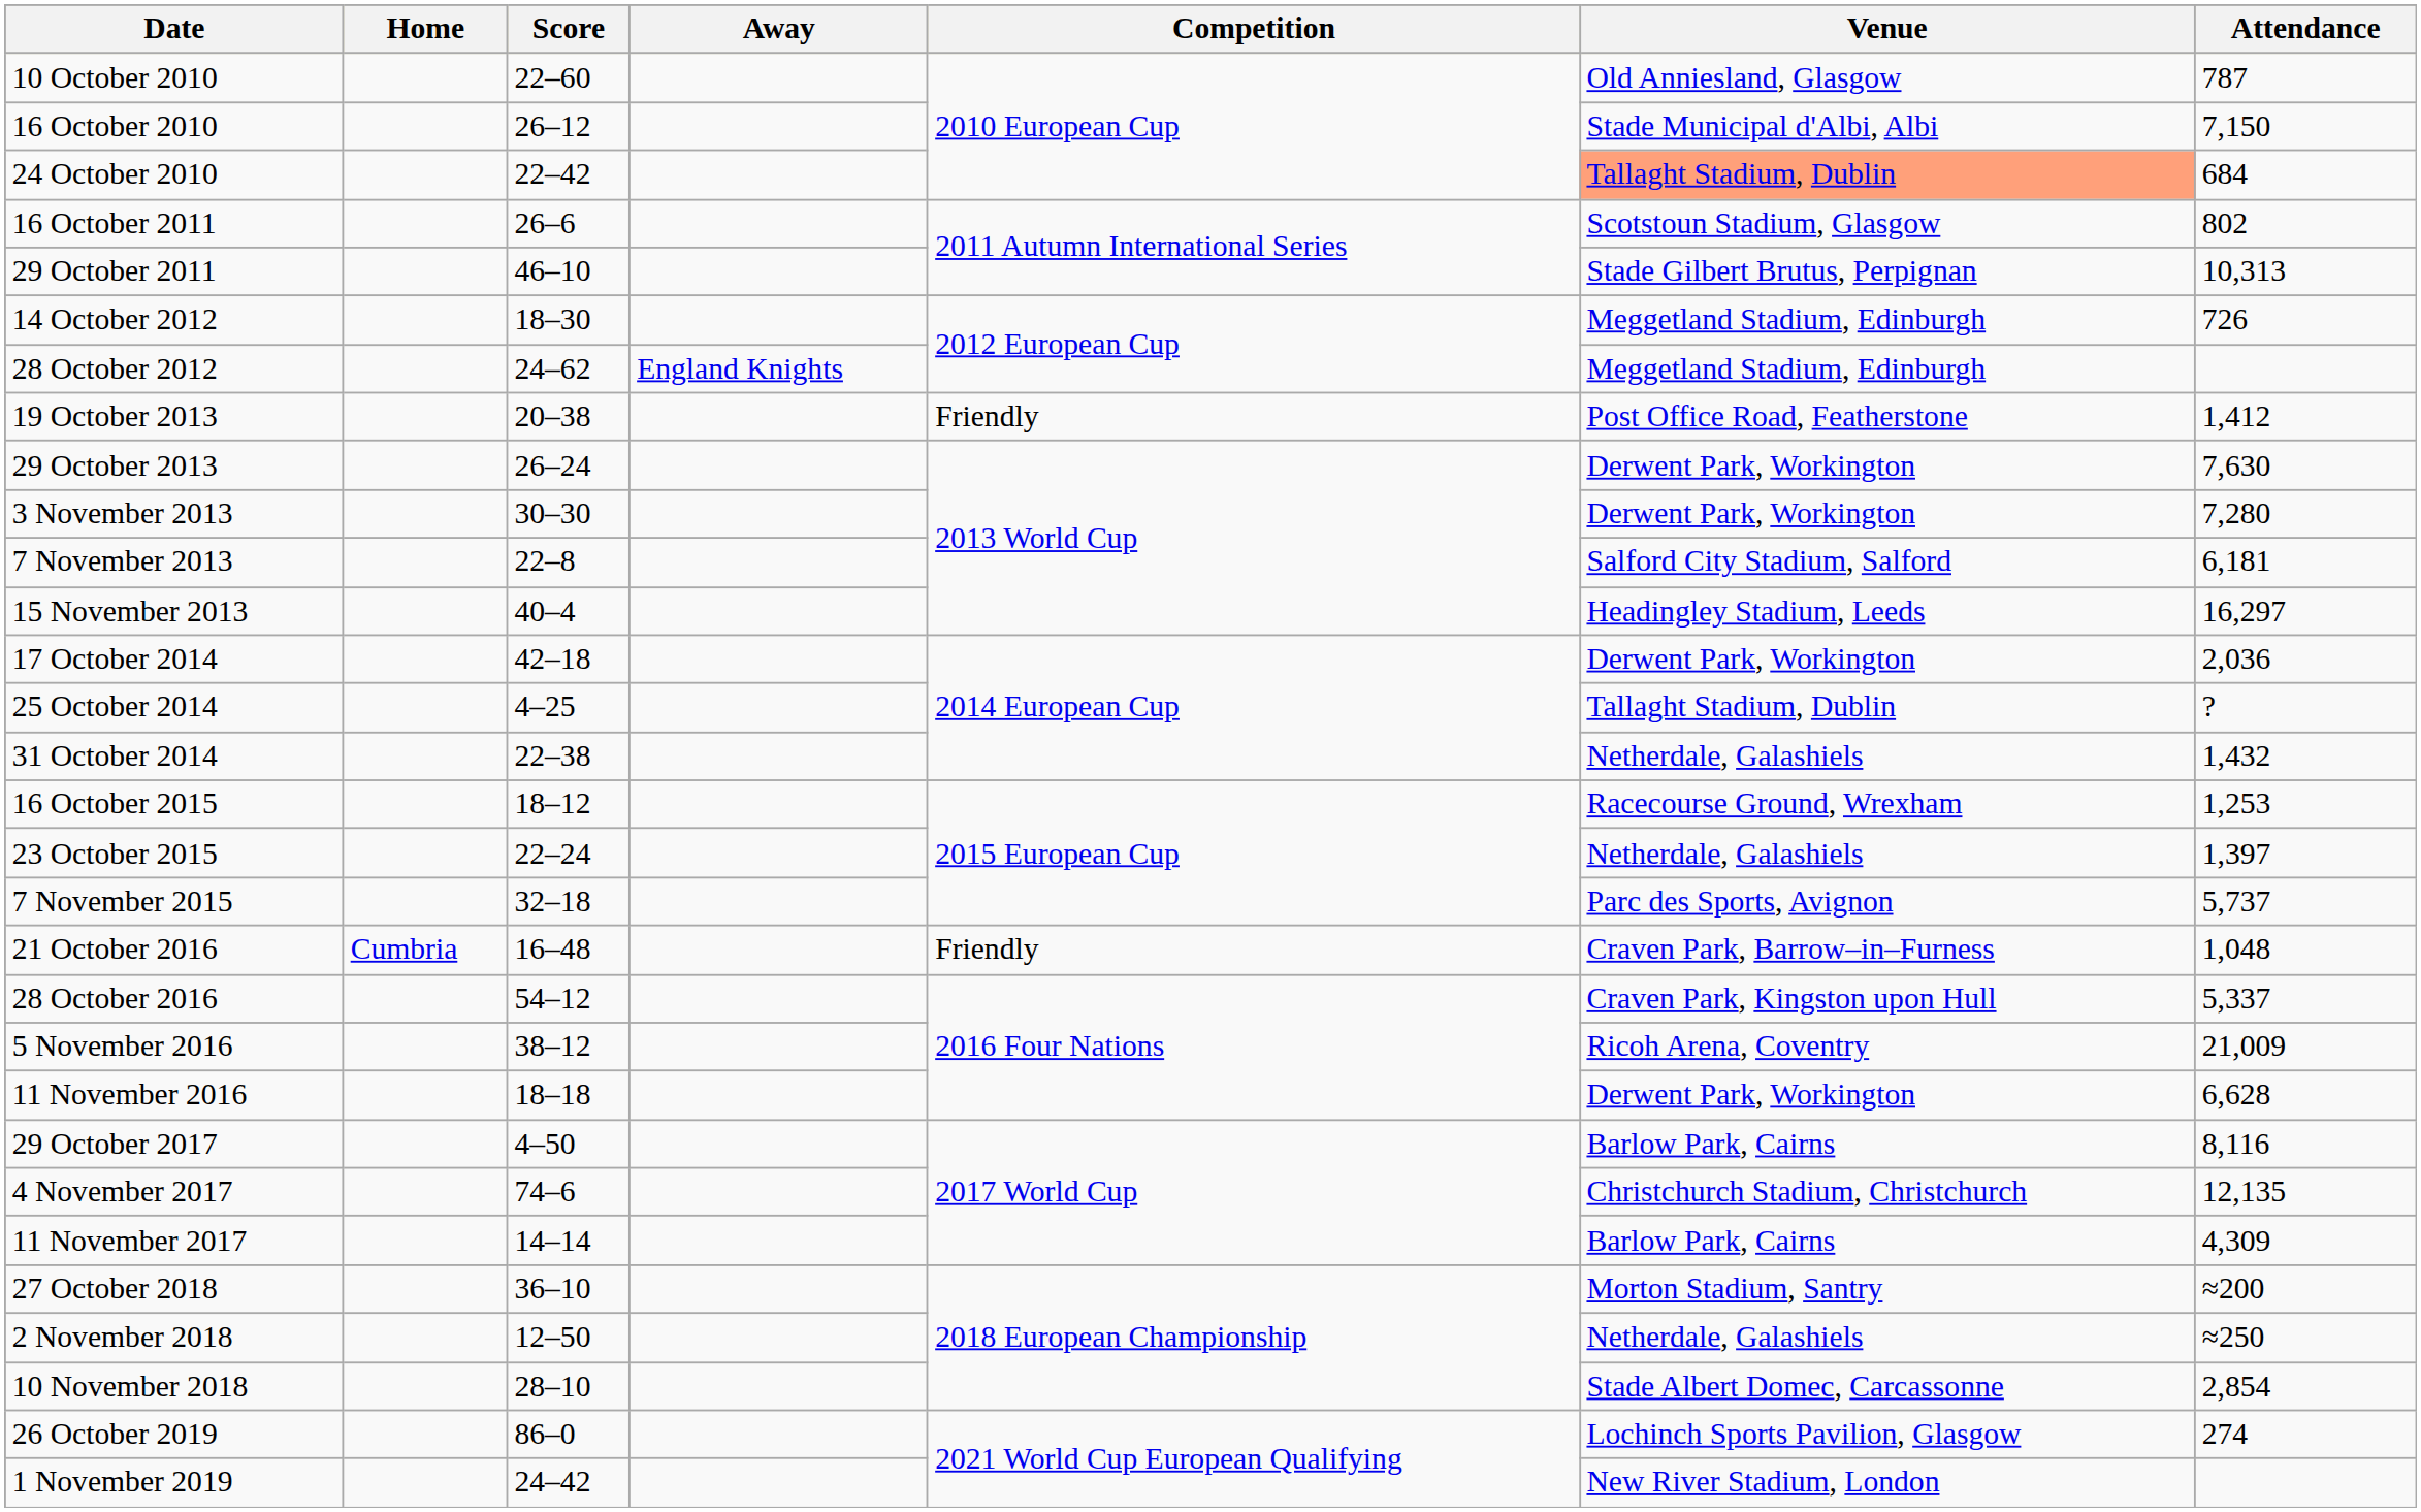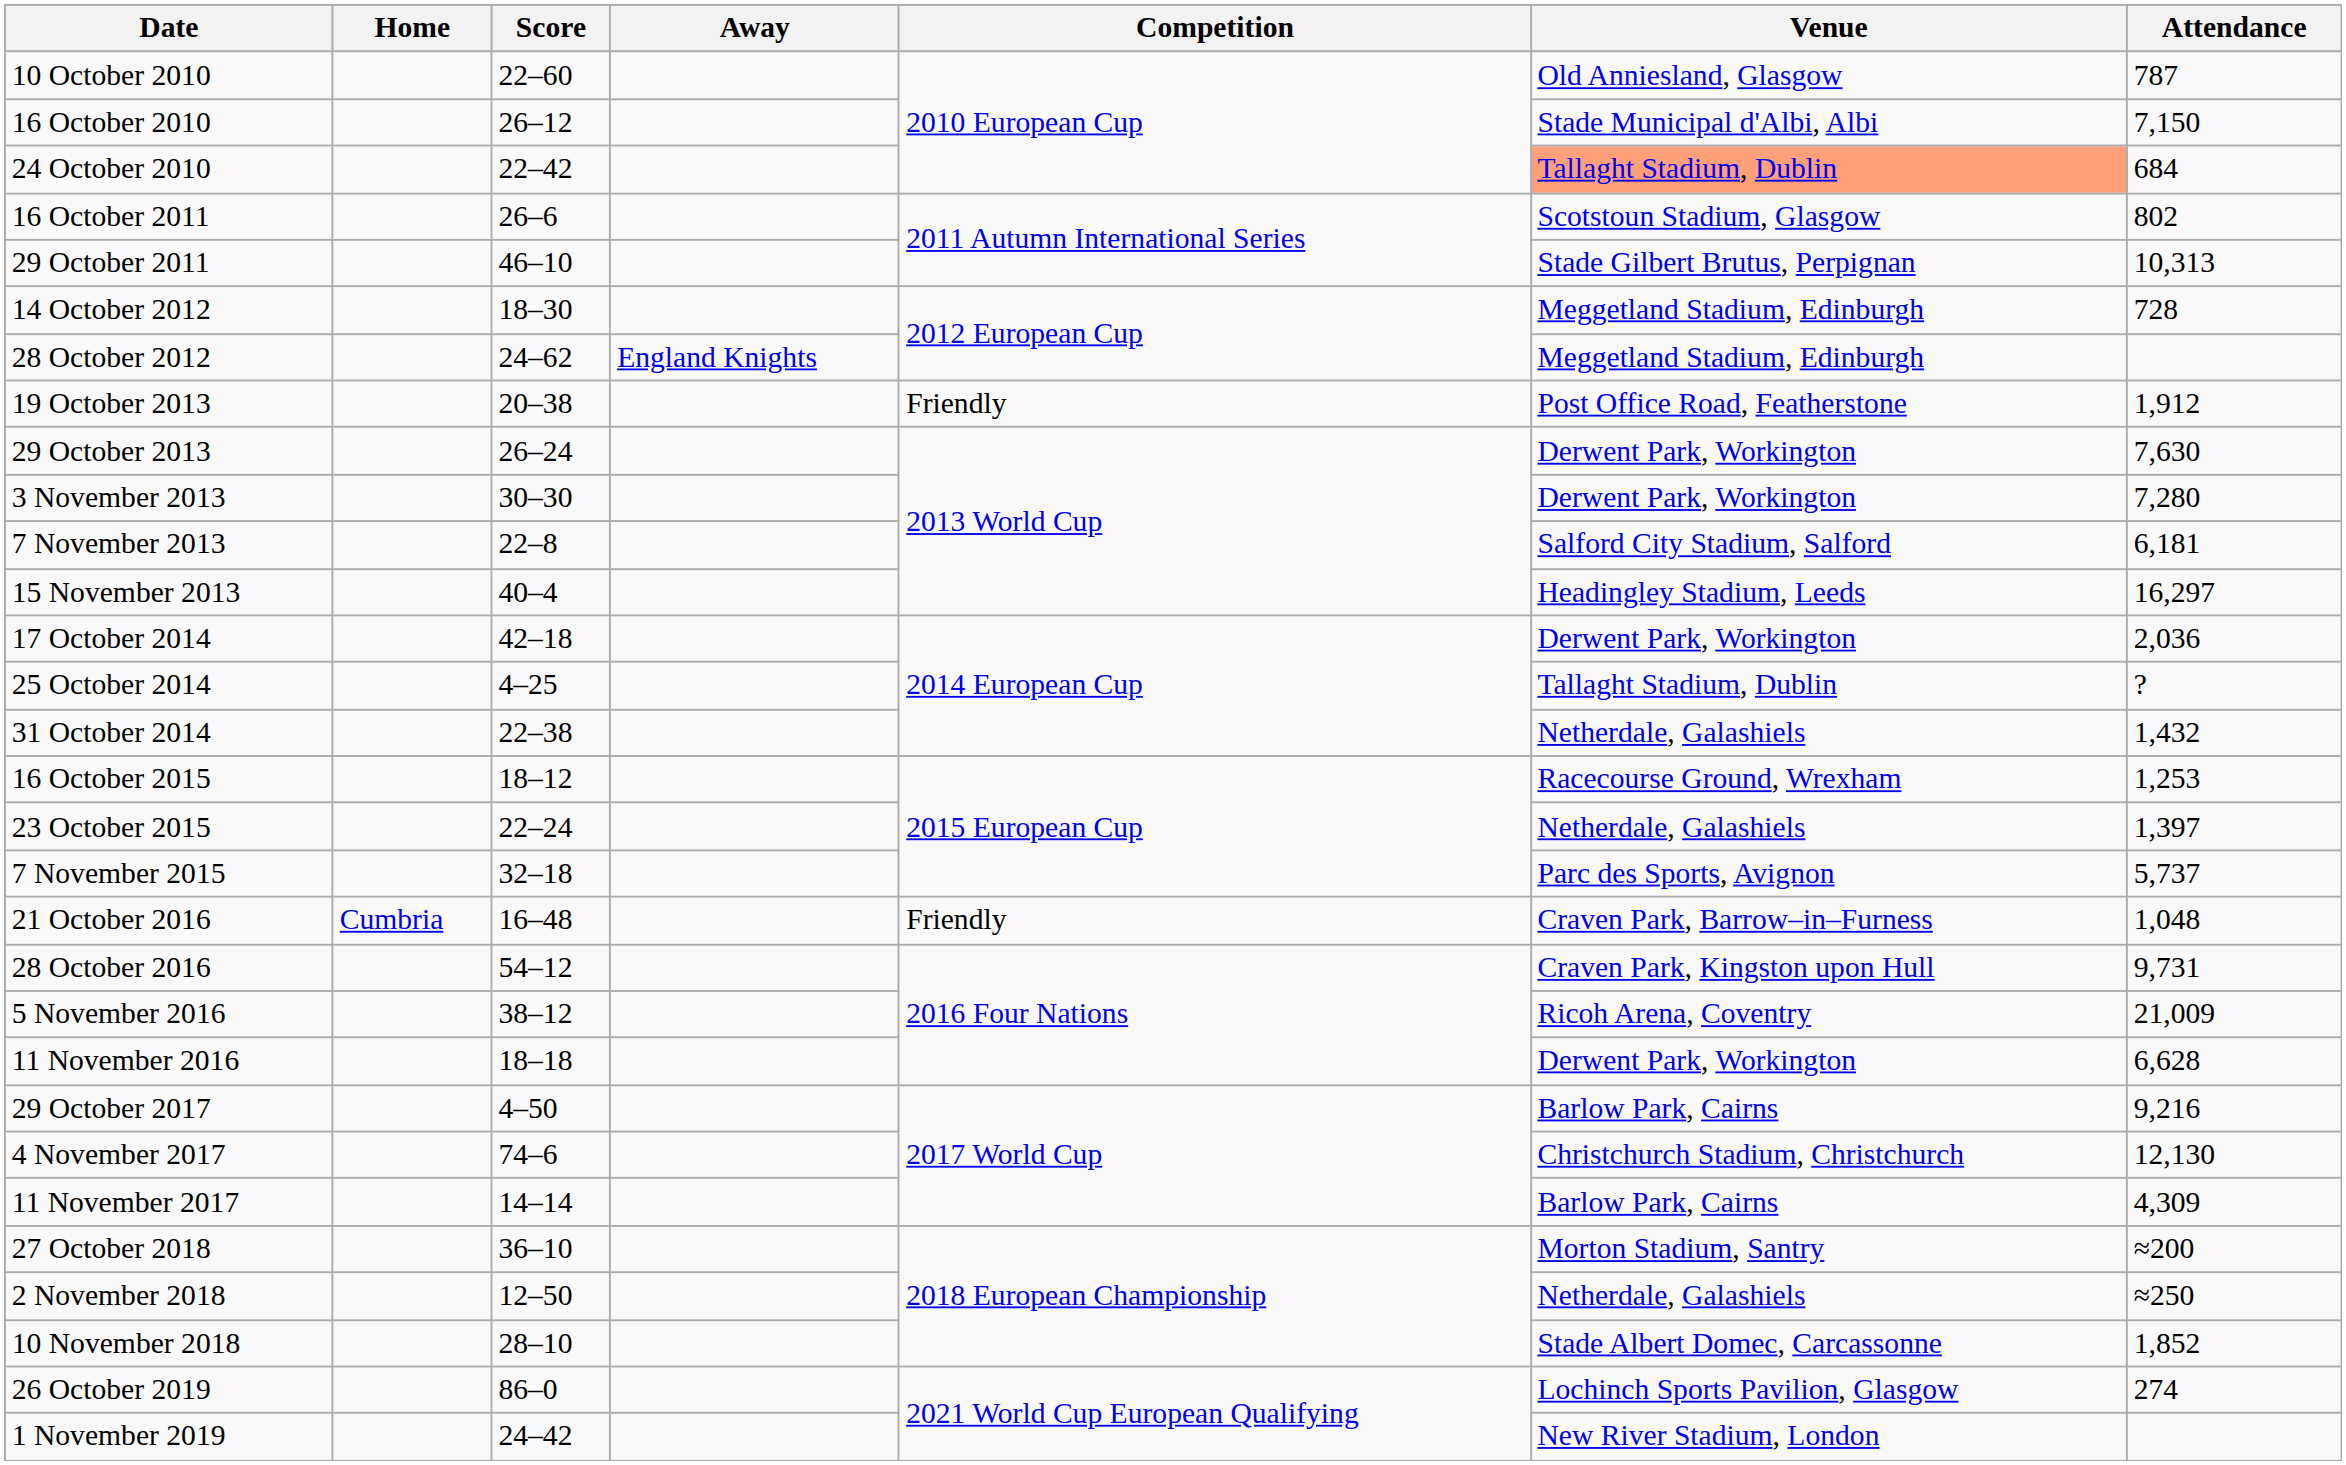14 October 2012 | Attendance: 726 -> 728
19 October 2013 | Attendance: 1,412 -> 1,912
28 October 2016 | Attendance: 5,337 -> 9,731
29 October 2017 | Attendance: 8,116 -> 9,216
4 November 2017 | Attendance: 12,135 -> 12,130
10 November 2018 | Attendance: 2,854 -> 1,852
